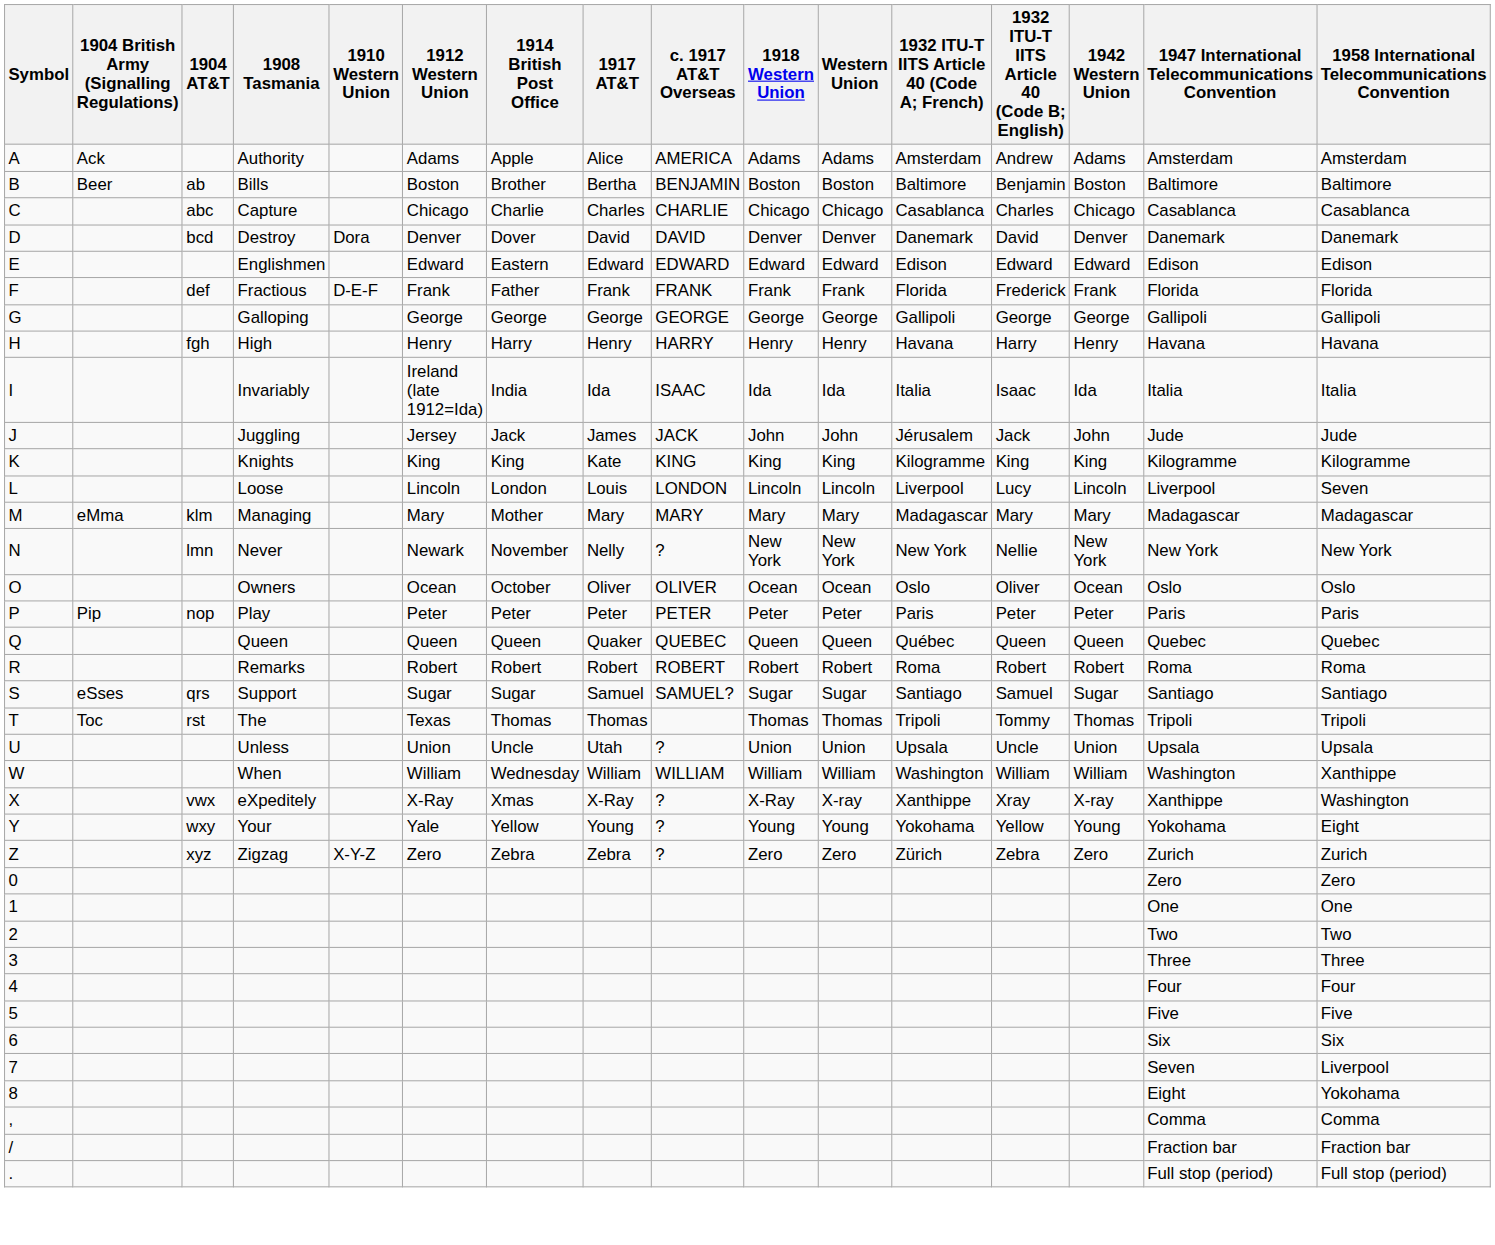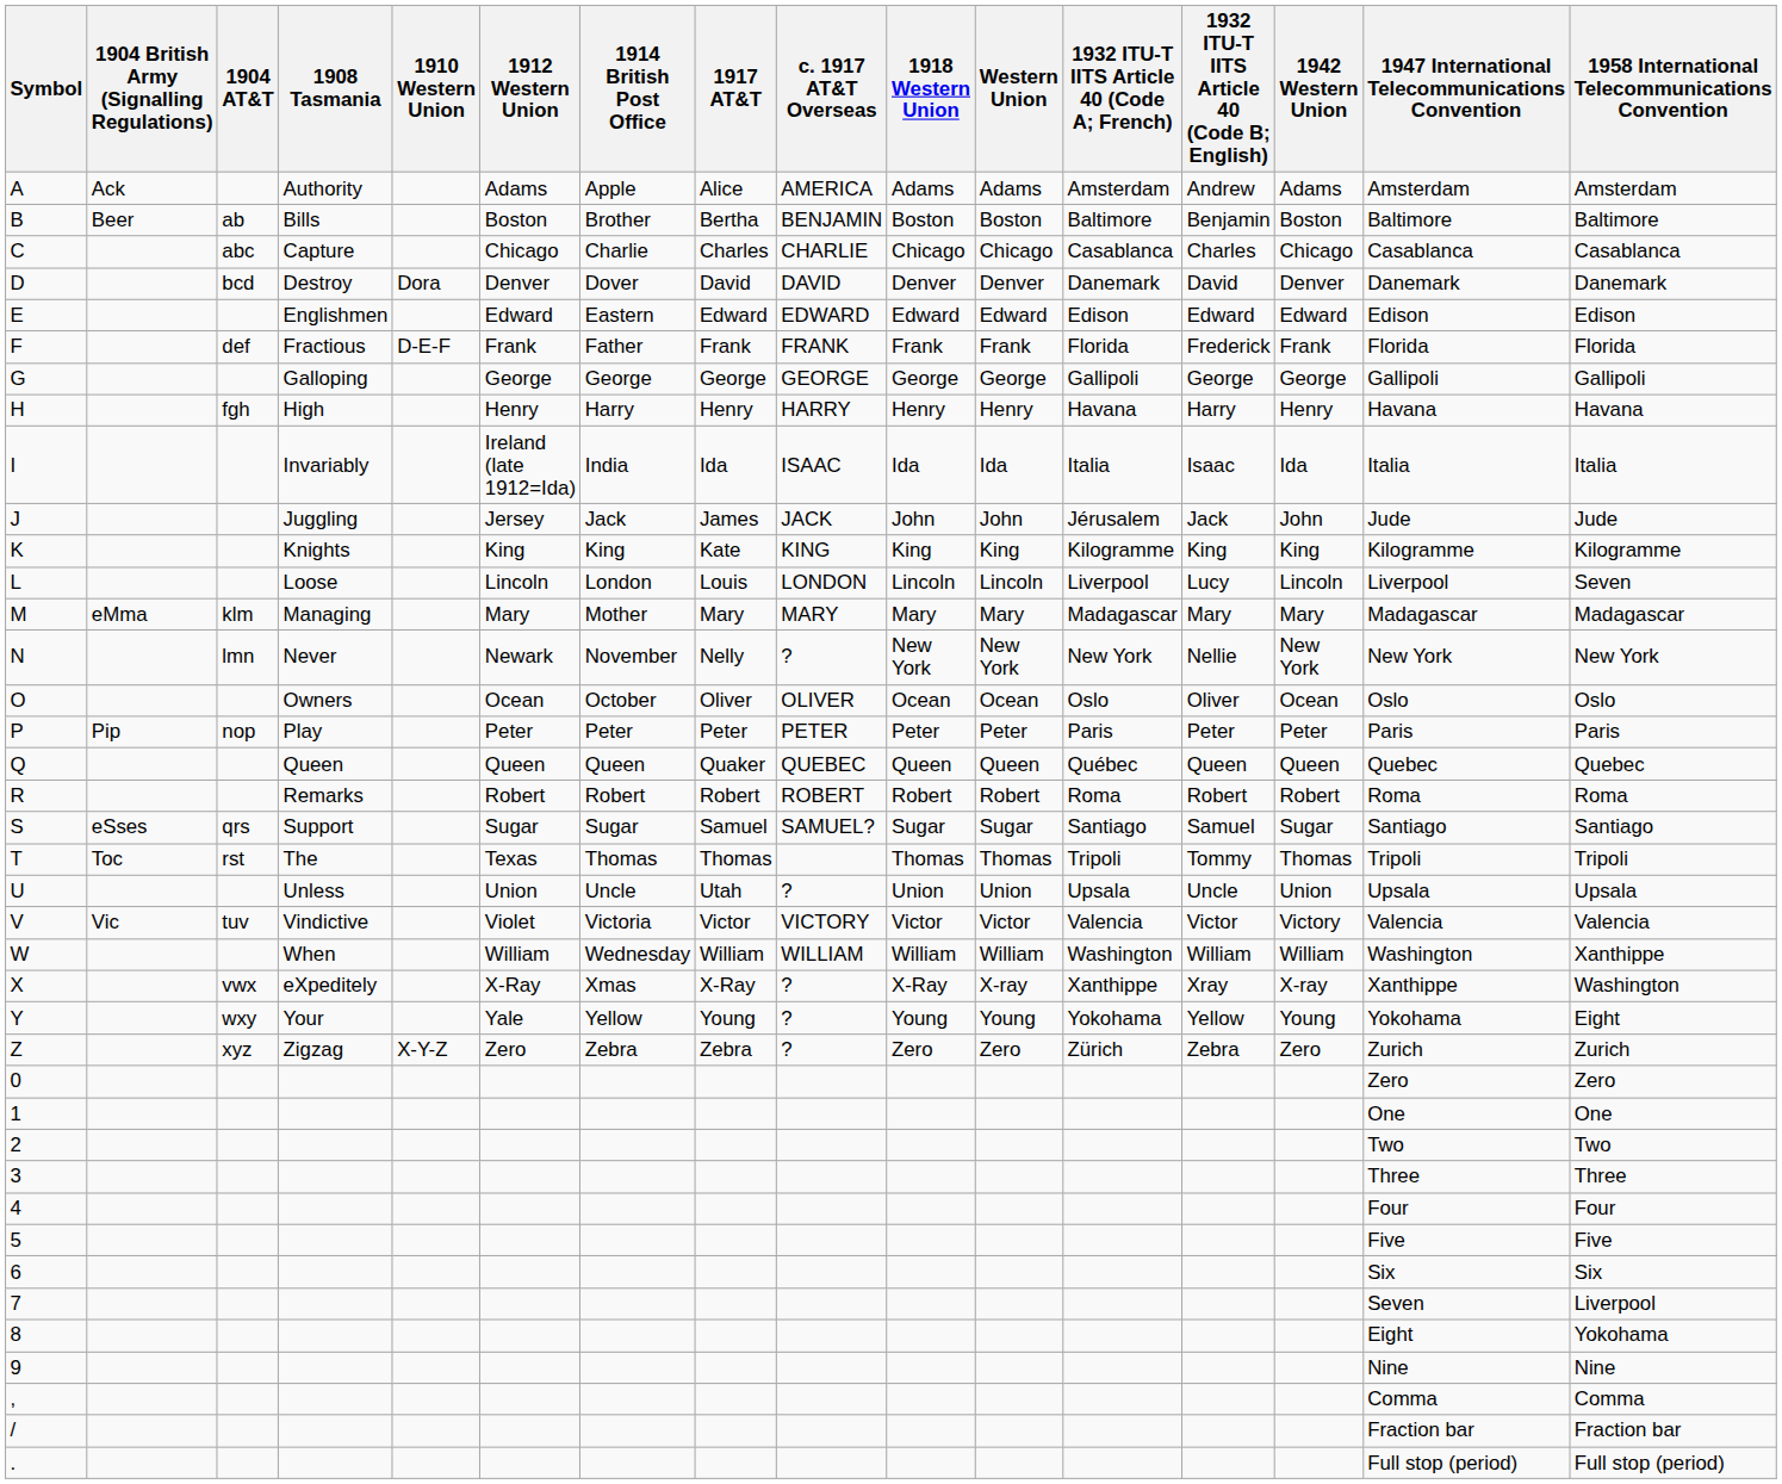+ row: V | Vic | tuv | Vindictive | Violet | Victoria | Victor | VICTORY | Victor | Victor | Valencia | Victor | Victory | Valencia | Valencia
+ row: 9 | Nine | Nine
